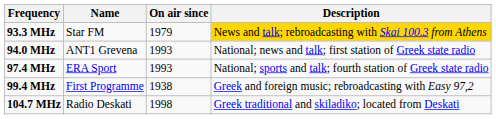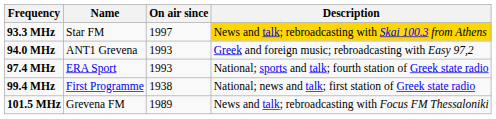93.3 MHz | On air since: 1979 -> 1997
94.0 MHz | Description: National; news and talk; first station of Greek state radio -> Greek and foreign music; rebroadcasting with Easy 97,2
99.4 MHz | Description: Greek and foreign music; rebroadcasting with Easy 97,2 -> National; news and talk; first station of Greek state radio
+ row: 101.5 MHz | Grevena FM | 1989 | News and talk; rebroadcasting with Focus FM Thessaloniki
- row: 104.7 MHz | Radio Deskati | 1998 | Greek traditional and skiladiko; located from Deskati
